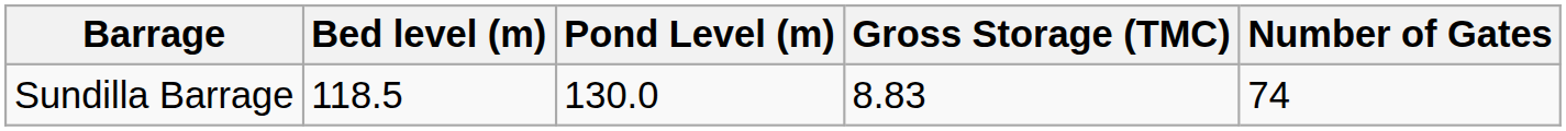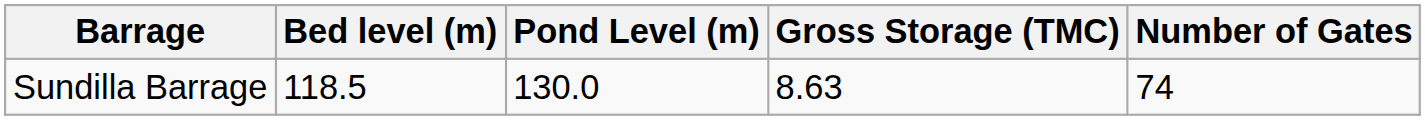Sundilla Barrage | Gross Storage (TMC): 8.83 -> 8.63
